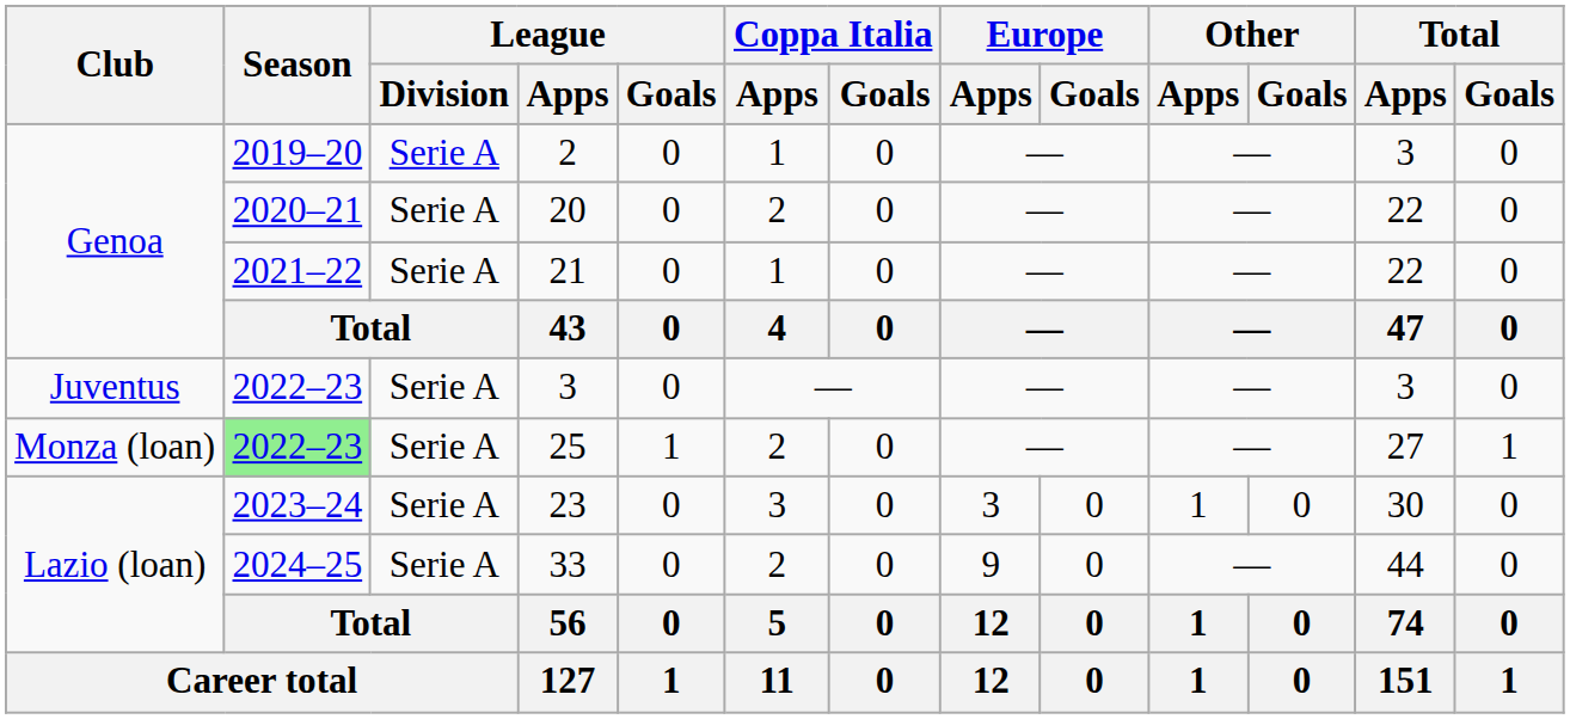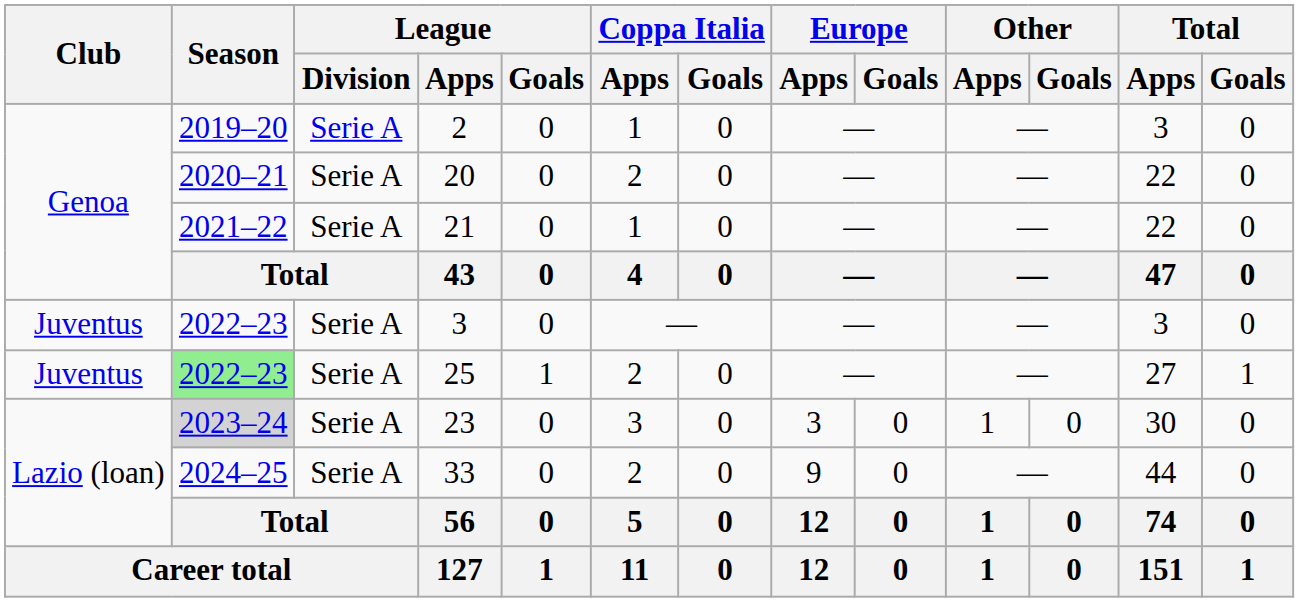25 | Club: Monza (loan) -> Juventus
23 | Season: no background -> lightgrey background
